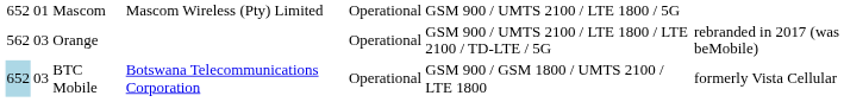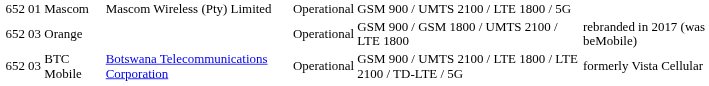Orange | column 1: 562 -> 652
Orange | column 6: GSM 900 / UMTS 2100 / LTE 1800 / LTE 2100 / TD-LTE / 5G -> GSM 900 / GSM 1800 / UMTS 2100 / LTE 1800
BTC Mobile | column 1: lightblue background -> no background
BTC Mobile | column 6: GSM 900 / GSM 1800 / UMTS 2100 / LTE 1800 -> GSM 900 / UMTS 2100 / LTE 1800 / LTE 2100 / TD-LTE / 5G
